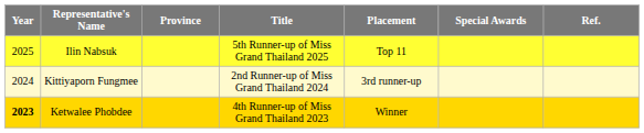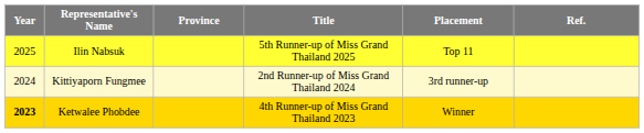- column: Special Awards
